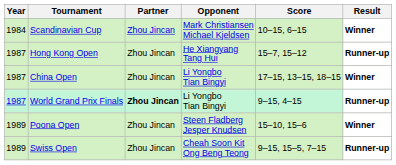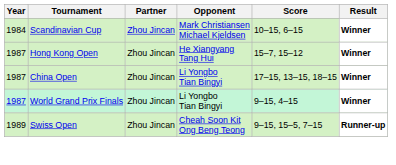Hong Kong Open | Result: Runner-up -> Winner
World Grand Prix Finals | Partner: bold -> normal
World Grand Prix Finals | Result: Runner-up -> Winner
- row: 1989 | Poona Open | Zhou Jincan | Steen Fladberg Jesper Knudsen | 15–10, 15–6 | Winner
